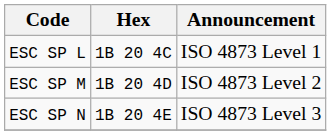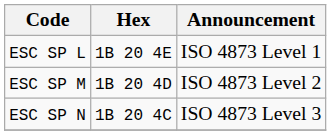ESC SP L | Hex: 1B 20 4C -> 1B 20 4E
ESC SP N | Hex: 1B 20 4E -> 1B 20 4C
